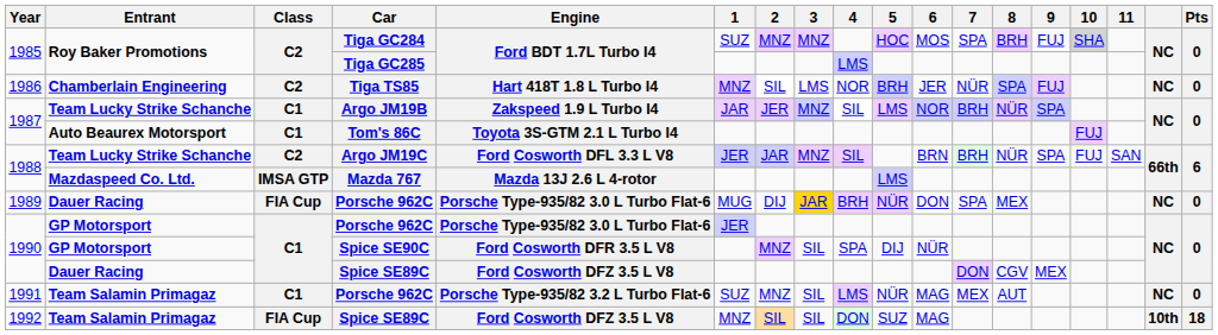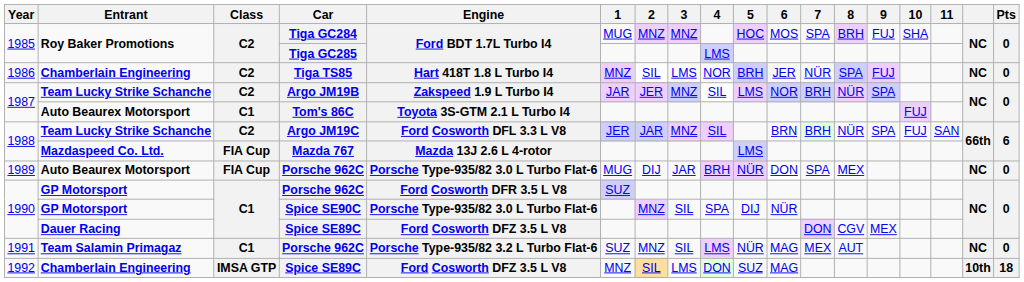Tiga GC284 | 1: SUZ -> MUG
Tiga GC284 | 10: lightgrey background -> no background
Argo JM19B | Class: C1 -> C2
Mazda 767 | Class: IMSA GTP -> FIA Cup
1989 / Porsche 962C | Entrant: Dauer Racing -> Auto Beaurex Motorsport
1989 / Porsche 962C | 3: gold background -> no background
1990 / Porsche 962C | Engine: Porsche Type-935/82 3.0 L Turbo Flat-6 -> Ford Cosworth DFR 3.5 L V8
1990 / Porsche 962C | 1: JER -> SUZ
Spice SE90C | Engine: Ford Cosworth DFR 3.5 L V8 -> Porsche Type-935/82 3.0 L Turbo Flat-6
1992 / Spice SE89C | Entrant: Team Salamin Primagaz -> Chamberlain Engineering
1992 / Spice SE89C | Class: FIA Cup -> IMSA GTP
1992 / Spice SE89C | 3: SIL -> LMS
